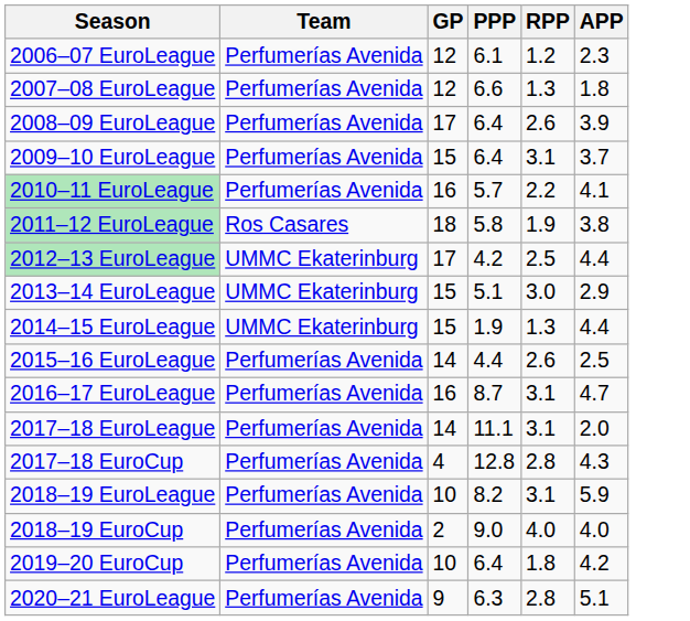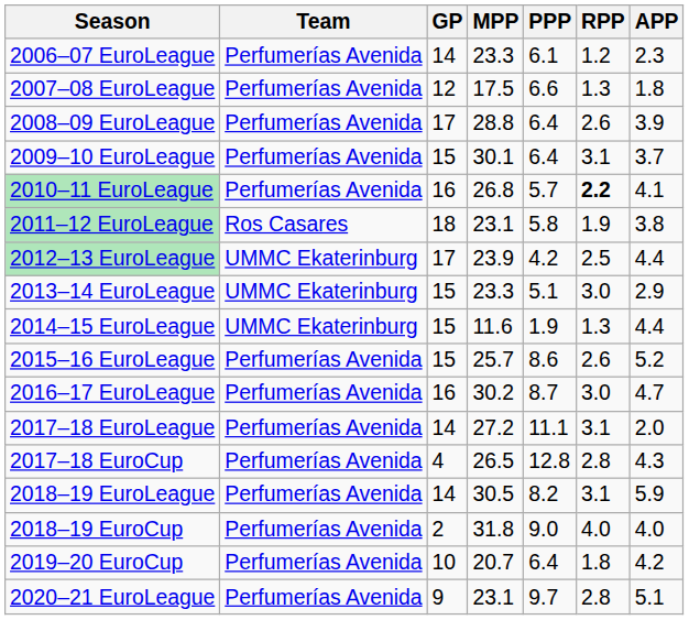+ column: MPP | 23.3 | 17.5 | 28.8 | 30.1 | 26.8 | 23.1 | 23.9 | 23.3 | 11.6 | 25.7 | 30.2 | 27.2 | 26.5 | 30.5 | 31.8 | 20.7 | 23.1
2006–07 EuroLeague | GP: 12 -> 14
2010–11 EuroLeague | RPP: normal -> bold
2015–16 EuroLeague | GP: 14 -> 15
2015–16 EuroLeague | PPP: 4.4 -> 8.6
2015–16 EuroLeague | APP: 2.5 -> 5.2
2016–17 EuroLeague | RPP: 3.1 -> 3.0
2018–19 EuroLeague | GP: 10 -> 14
2020–21 EuroLeague | PPP: 6.3 -> 9.7
